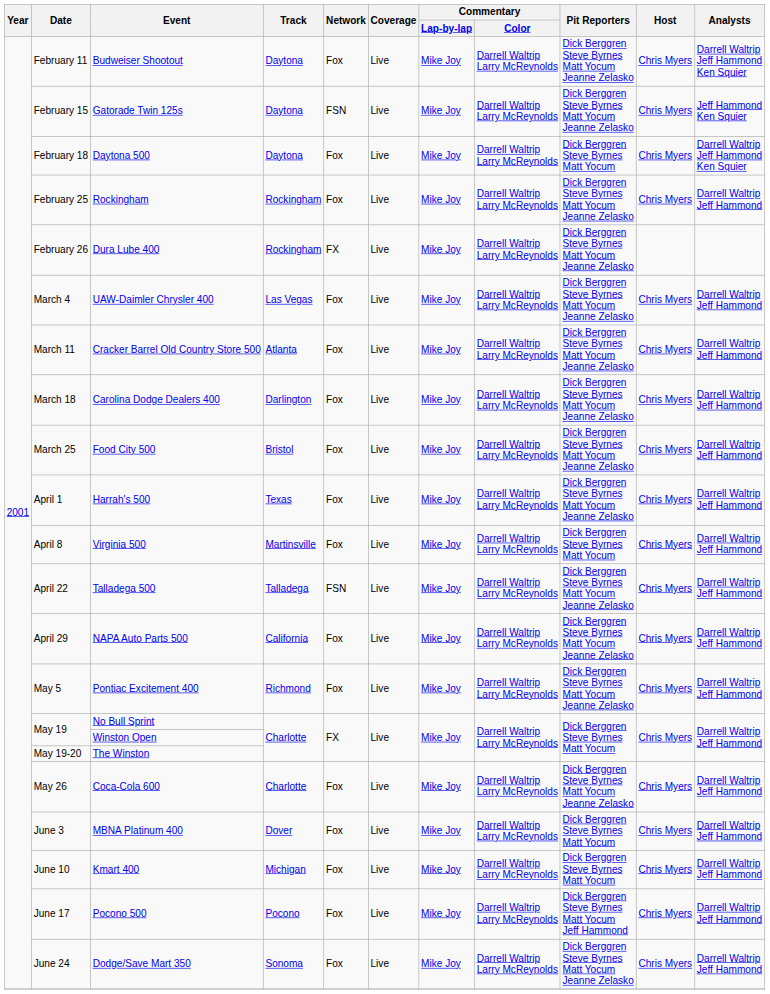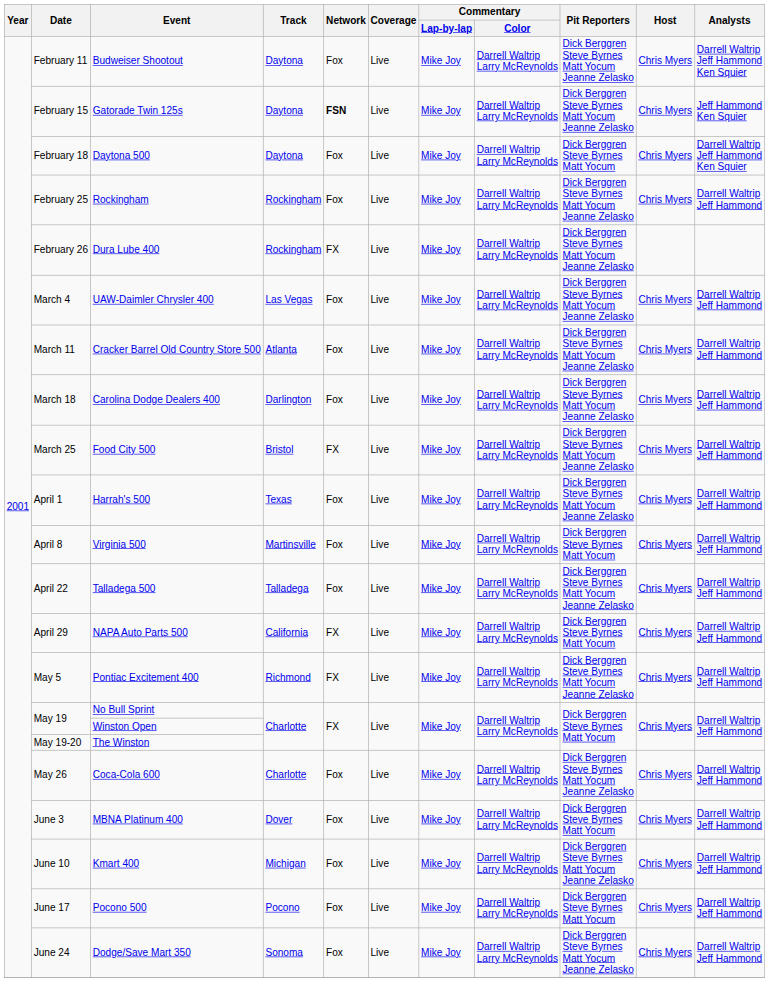Gatorade Twin 125s | Network: normal -> bold
Food City 500 | Network: Fox -> FX
Talladega 500 | Network: FSN -> Fox
NAPA Auto Parts 500 | Network: Fox -> FX
NAPA Auto Parts 500 | Pit Reporters: Dick Berggren Steve Byrnes Matt Yocum Jeanne Zelasko -> Dick Berggren Steve Byrnes Matt Yocum
Pontiac Excitement 400 | Network: Fox -> FX
Kmart 400 | Pit Reporters: Dick Berggren Steve Byrnes Matt Yocum -> Dick Berggren Steve Byrnes Matt Yocum Jeanne Zelasko
Pocono 500 | Pit Reporters: Dick Berggren Steve Byrnes Matt Yocum Jeff Hammond -> Dick Berggren Steve Byrnes Matt Yocum
